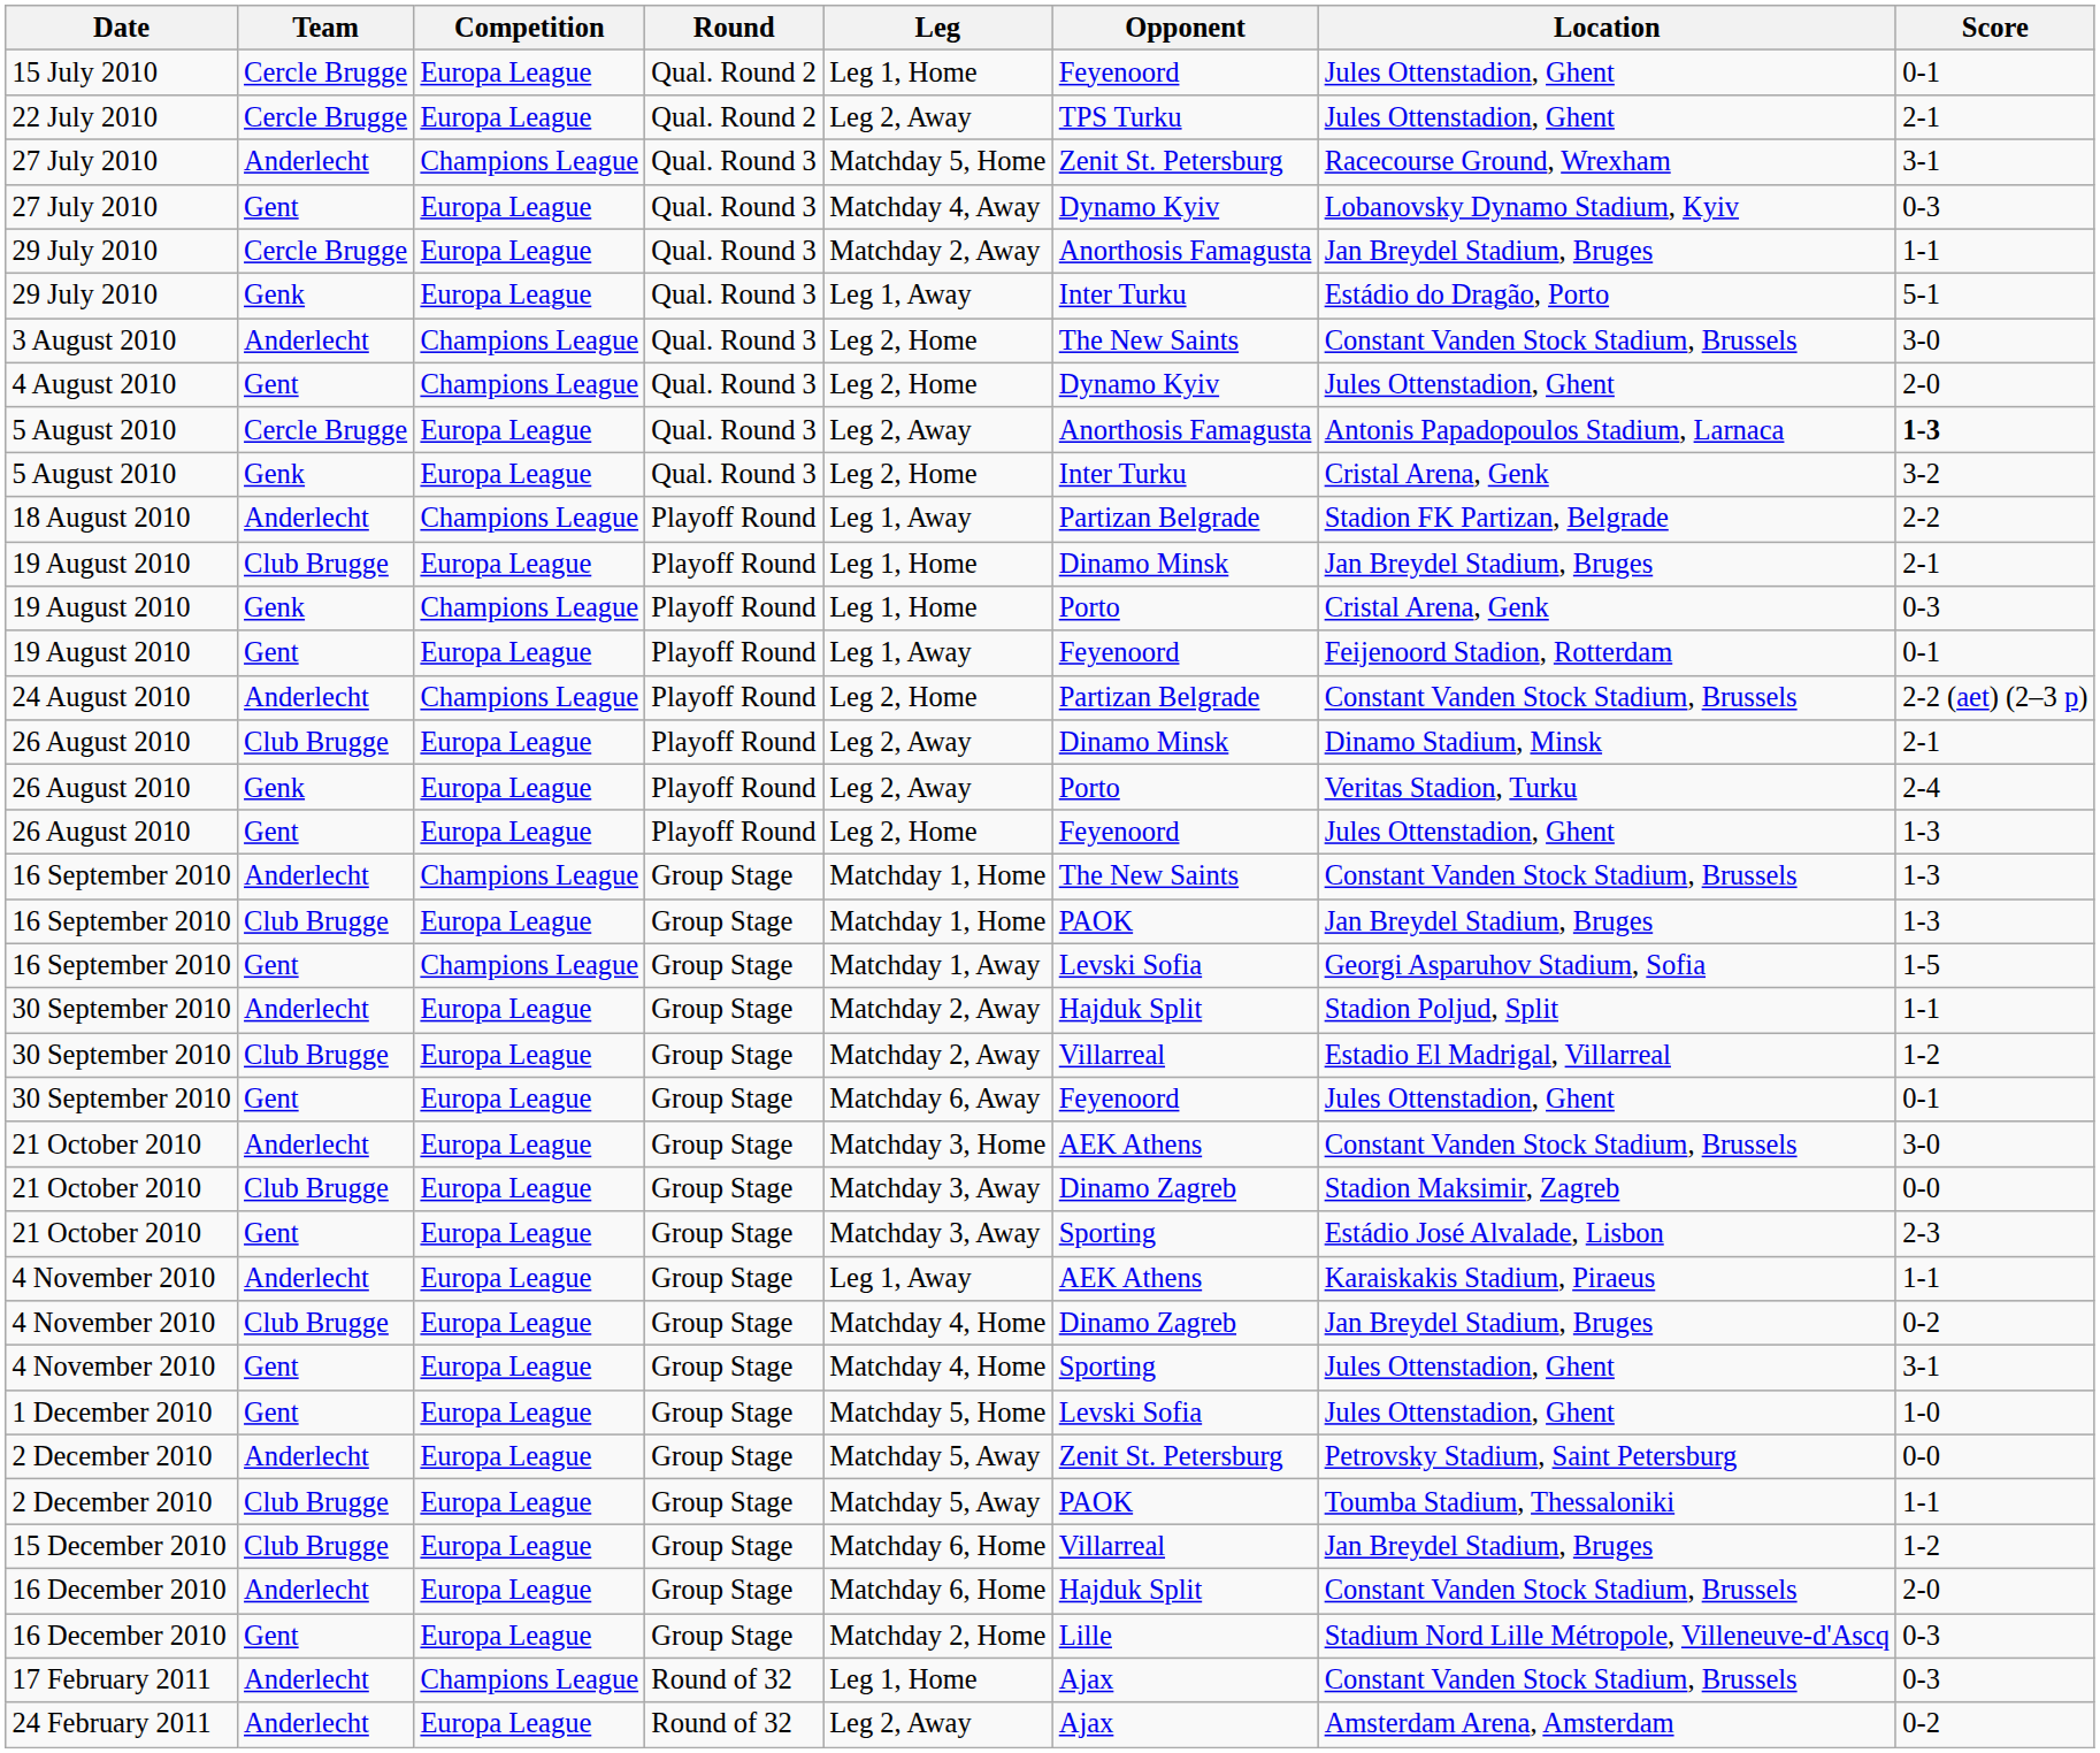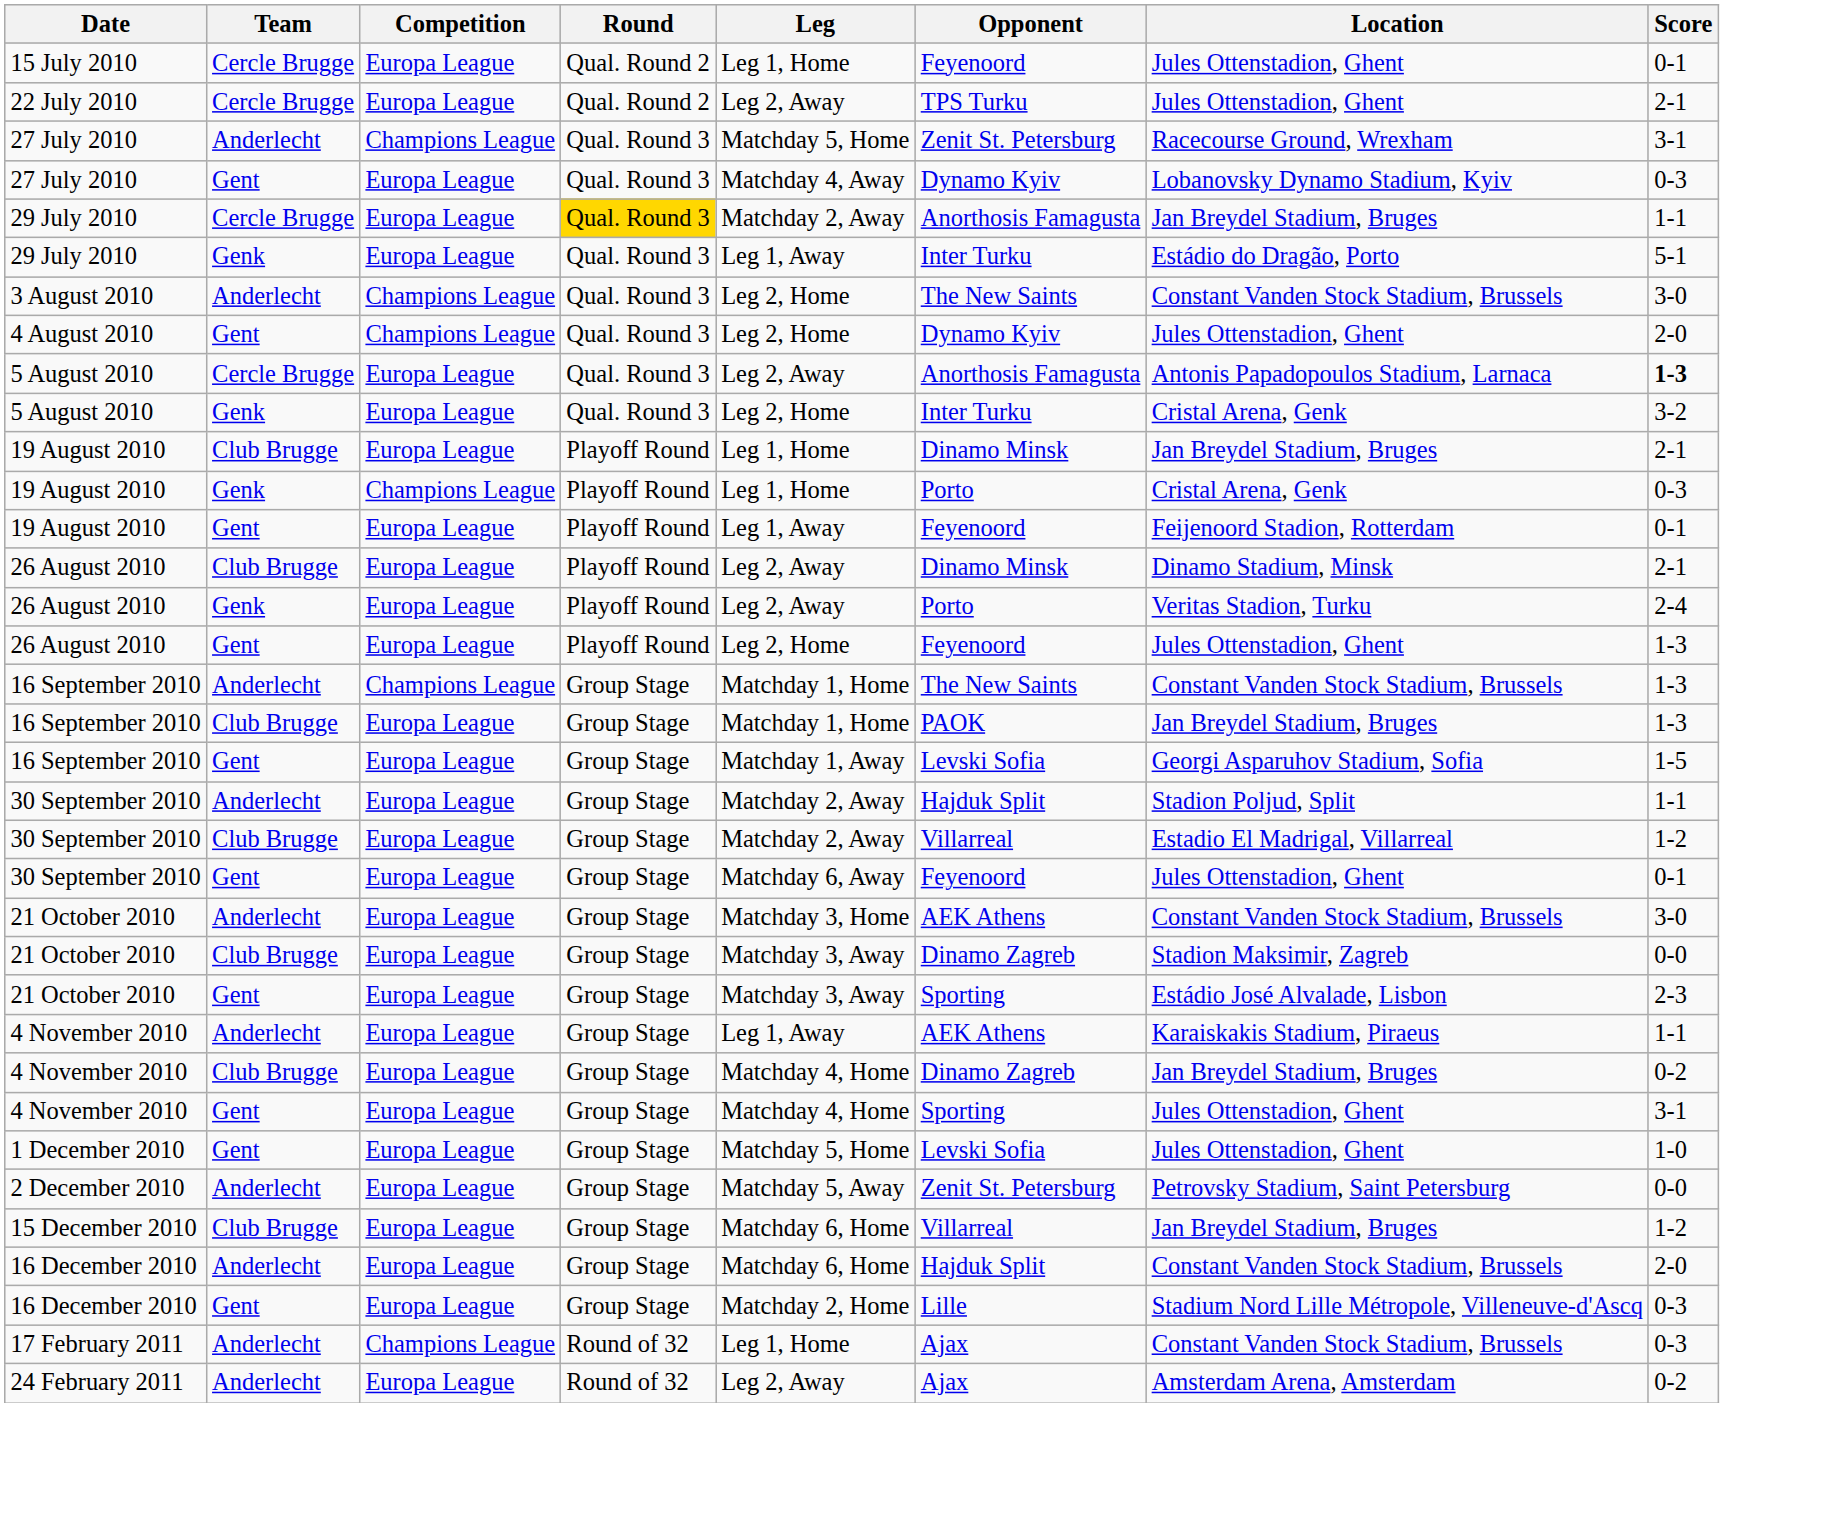29 July 2010 / Cercle Brugge | Round: no background -> gold background
- row: 18 August 2010 | Anderlecht | Champions League | Playoff Round | Leg 1, Away | Partizan Belgrade | Stadion FK Partizan, Belgrade | 2-2
- row: 24 August 2010 | Anderlecht | Champions League | Playoff Round | Leg 2, Home | Partizan Belgrade | Constant Vanden Stock Stadium, Brussels | 2-2 (aet) (2–3 p)
16 September 2010 / Gent | Competition: Champions League -> Europa League
- row: 2 December 2010 | Club Brugge | Europa League | Group Stage | Matchday 5, Away | PAOK | Toumba Stadium, Thessaloniki | 1-1
